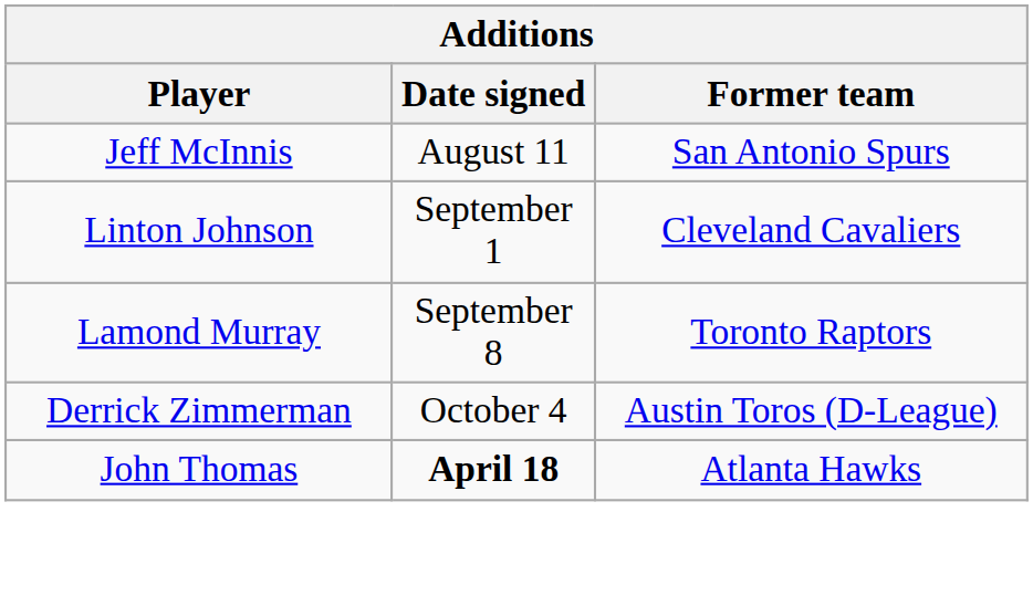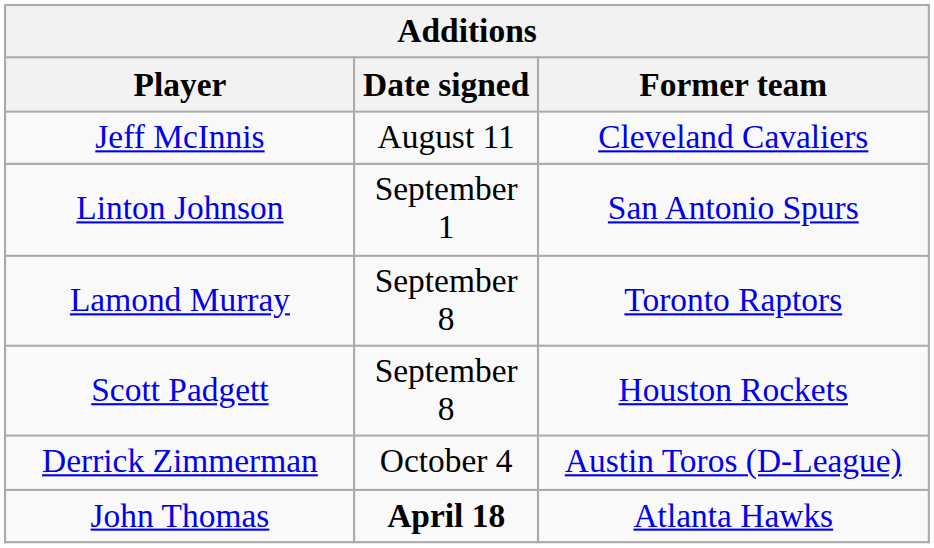Jeff McInnis | Former team: San Antonio Spurs -> Cleveland Cavaliers
Linton Johnson | Former team: Cleveland Cavaliers -> San Antonio Spurs
+ row: Scott Padgett | September 8 | Houston Rockets
